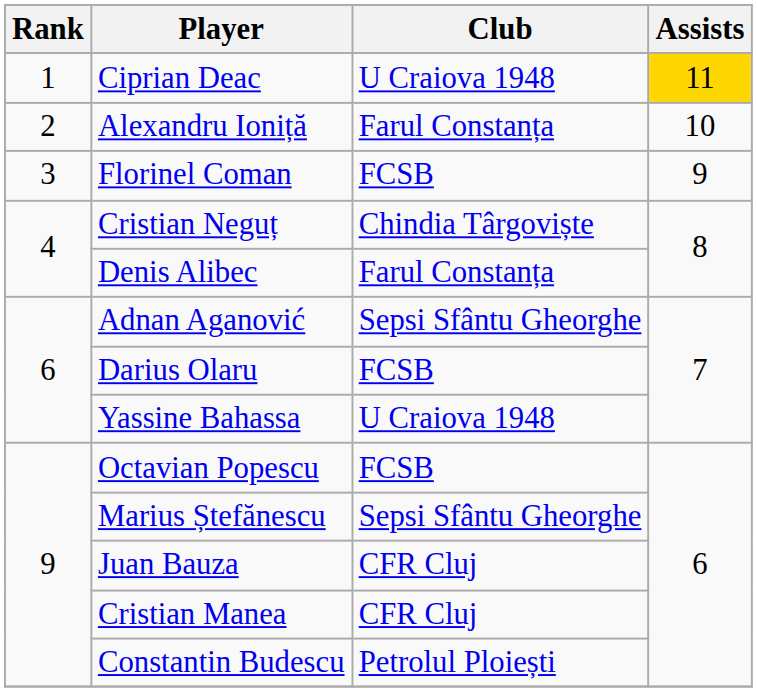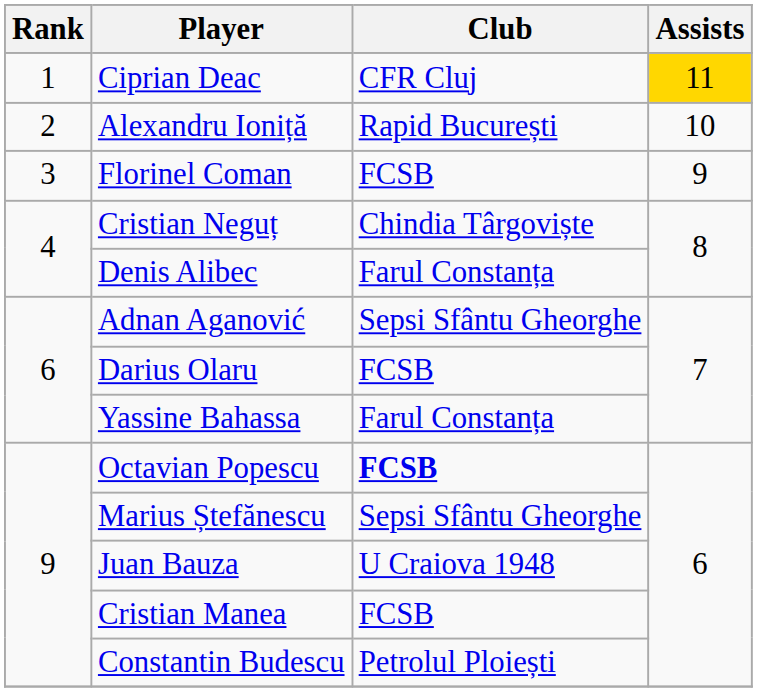Ciprian Deac | Club: U Craiova 1948 -> CFR Cluj
Alexandru Ioniță | Club: Farul Constanța -> Rapid București
Yassine Bahassa | Club: U Craiova 1948 -> Farul Constanța
Octavian Popescu | Club: normal -> bold
Juan Bauza | Club: CFR Cluj -> U Craiova 1948
Cristian Manea | Club: CFR Cluj -> FCSB
